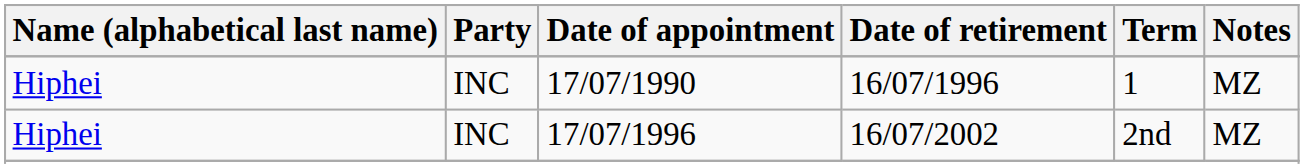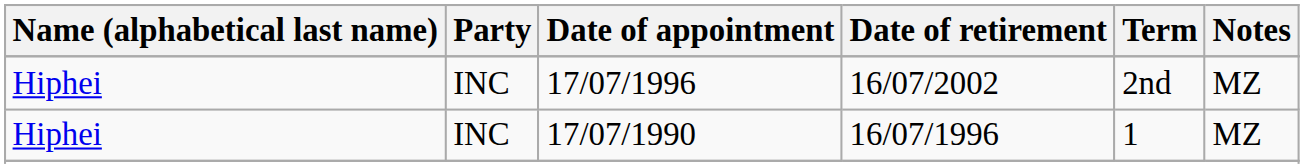rows swapped: 17/07/1996 <-> 17/07/1990
